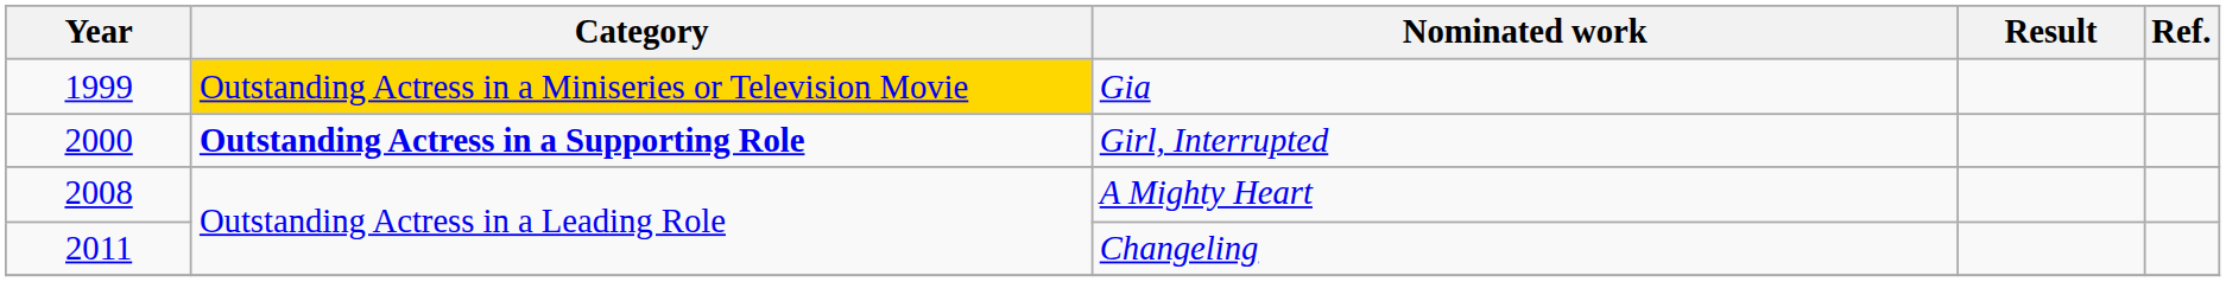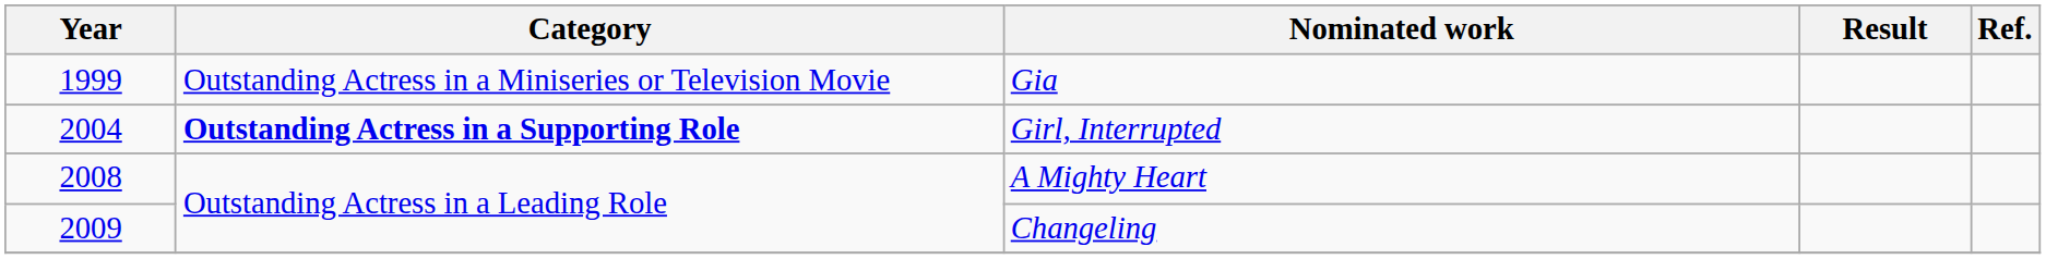Gia | Category: gold background -> no background
Girl, Interrupted | Year: 2000 -> 2004
Changeling | Year: 2011 -> 2009
